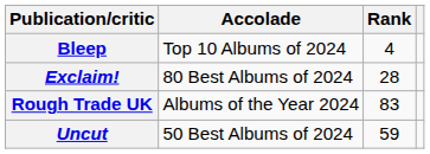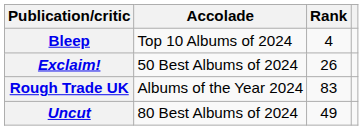Exclaim! | Accolade: 80 Best Albums of 2024 -> 50 Best Albums of 2024
Exclaim! | Rank: 28 -> 26
Uncut | Accolade: 50 Best Albums of 2024 -> 80 Best Albums of 2024
Uncut | Rank: 59 -> 49
